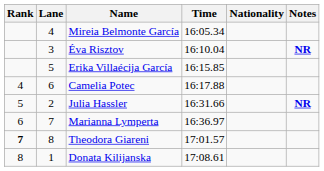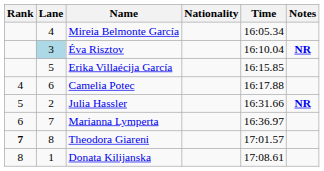columns swapped: Nationality <-> Time
Éva Risztov | Lane: no background -> lightblue background
